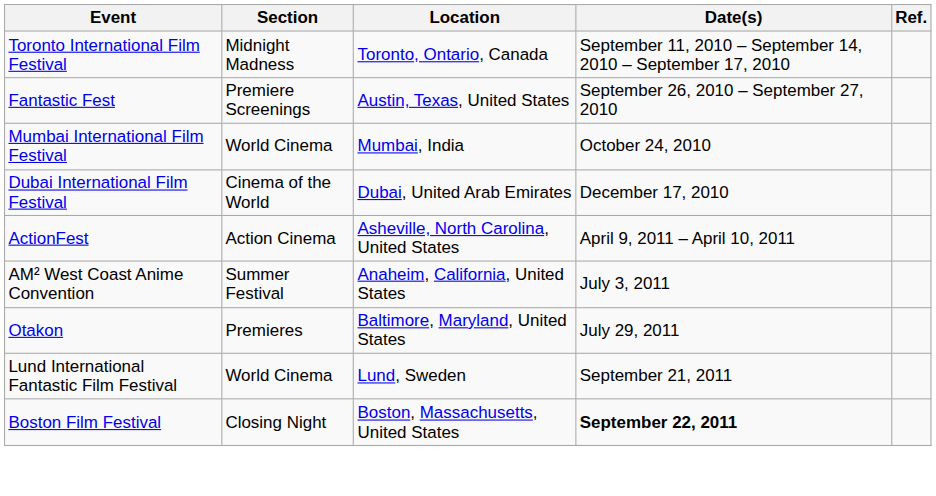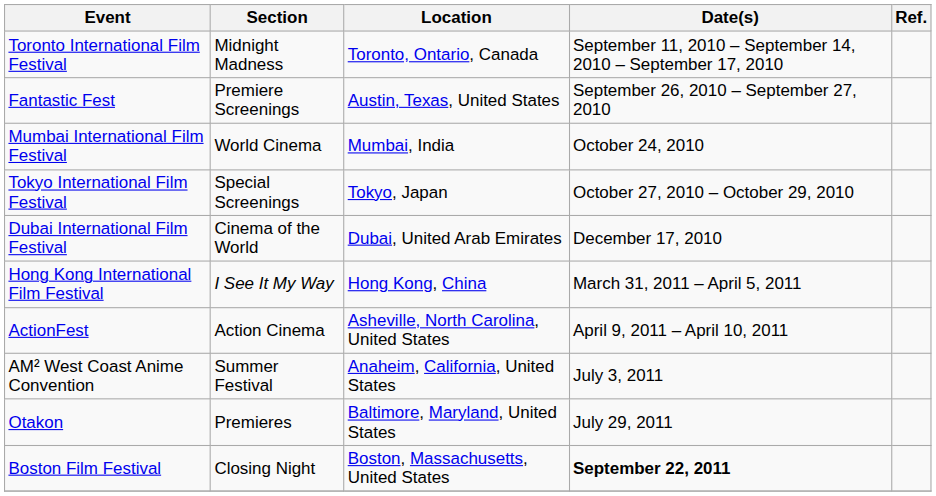+ row: Tokyo International Film Festival | Special Screenings | Tokyo, Japan | October 27, 2010 – October 29, 2010
+ row: Hong Kong International Film Festival | I See It My Way | Hong Kong, China | March 31, 2011 – April 5, 2011
- row: Lund International Fantastic Film Festival | World Cinema | Lund, Sweden | September 21, 2011
